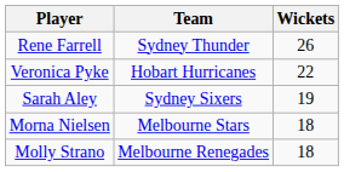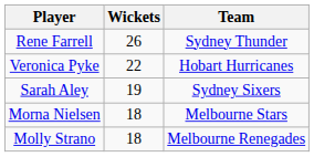columns swapped: Team <-> Wickets
